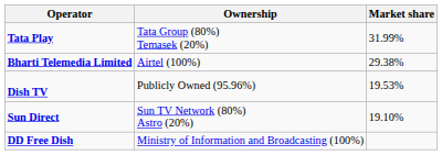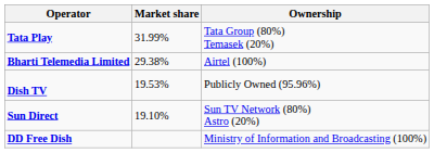columns swapped: Market share <-> Ownership
